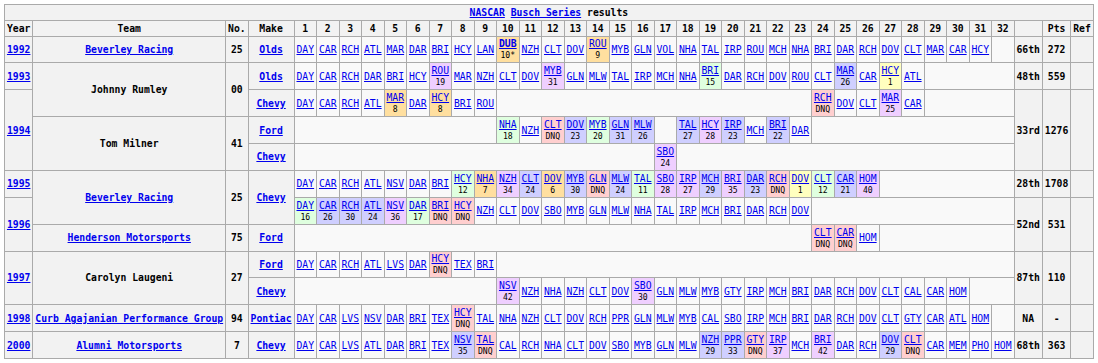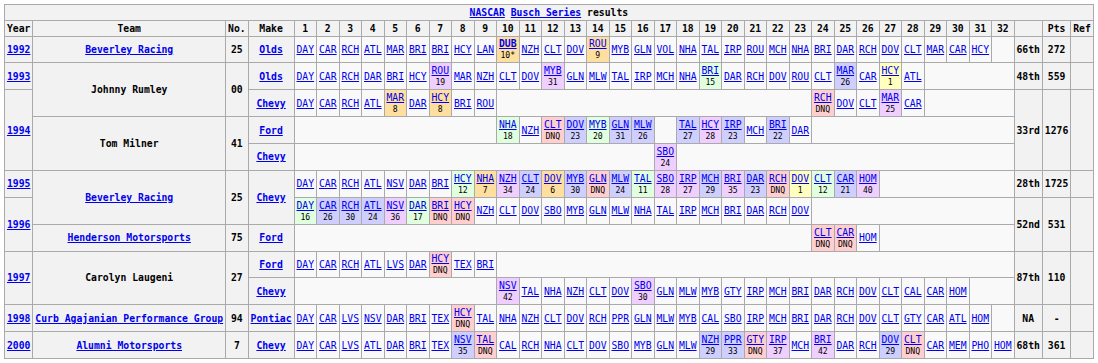1992 | 6: DAR -> BRI
1995 | Pts: 1708 -> 1725
1997 / Chevy | 11: NZH -> TAL
2000 | Pts: 363 -> 361
